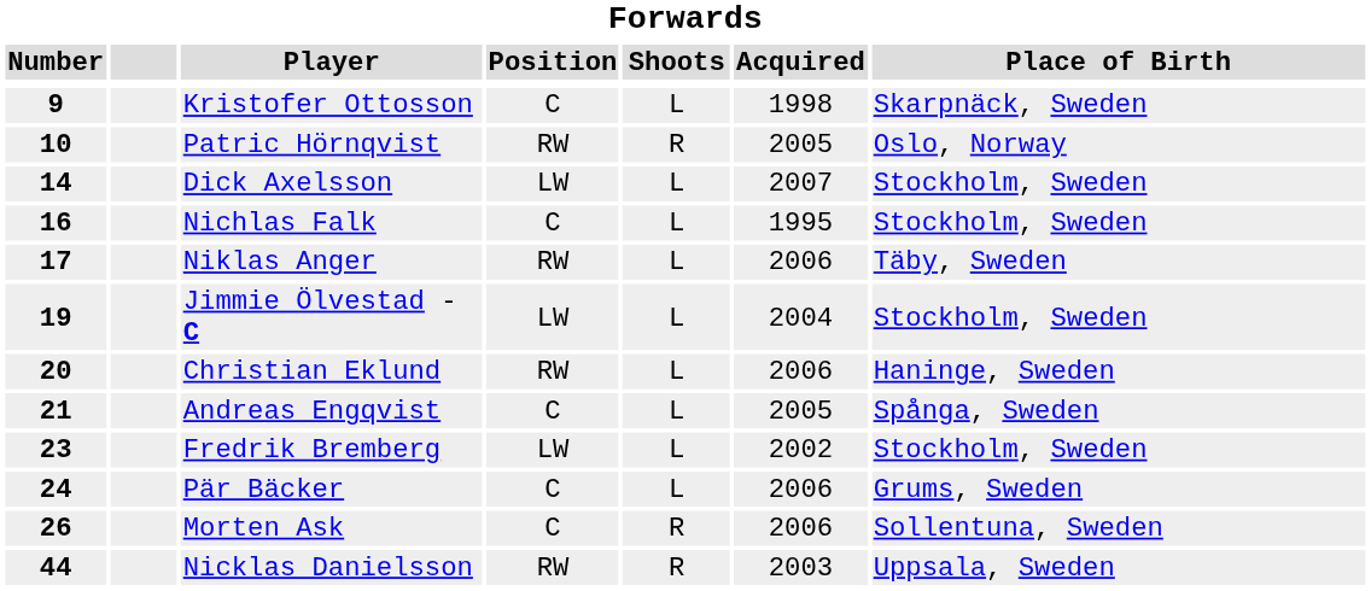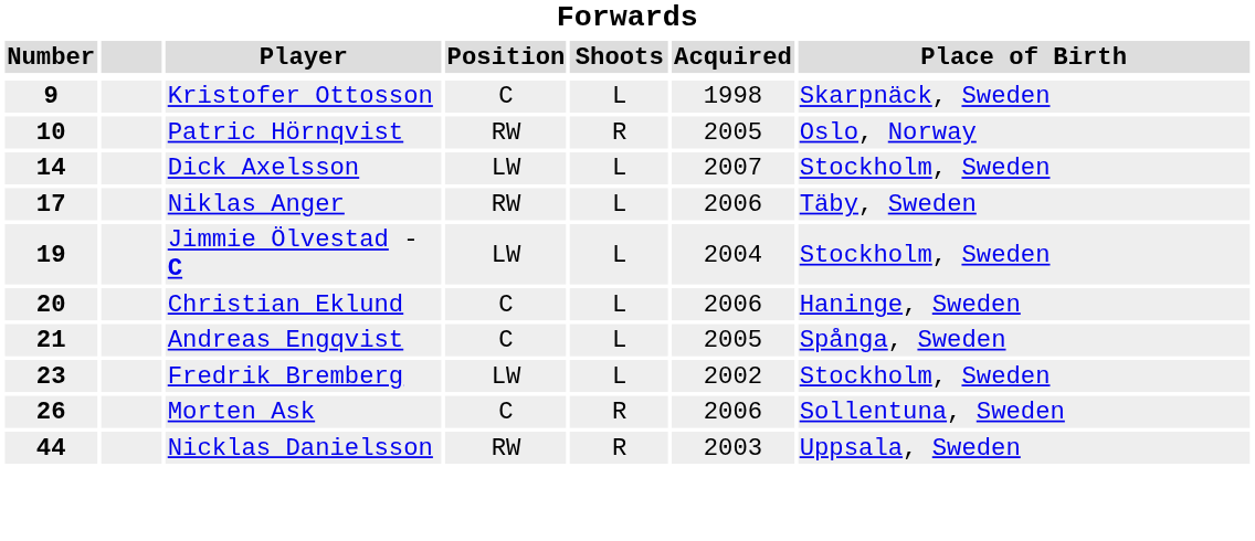- row: 16 | Nichlas Falk | C | L | 1995 | Stockholm, Sweden
Christian Eklund | Position: RW -> C
- row: 24 | Pär Bäcker | C | L | 2006 | Grums, Sweden
